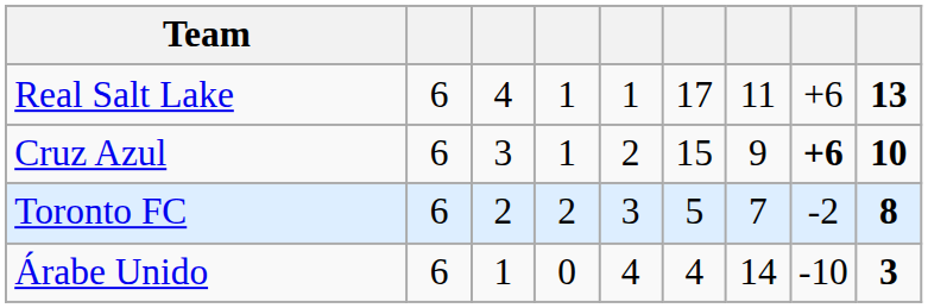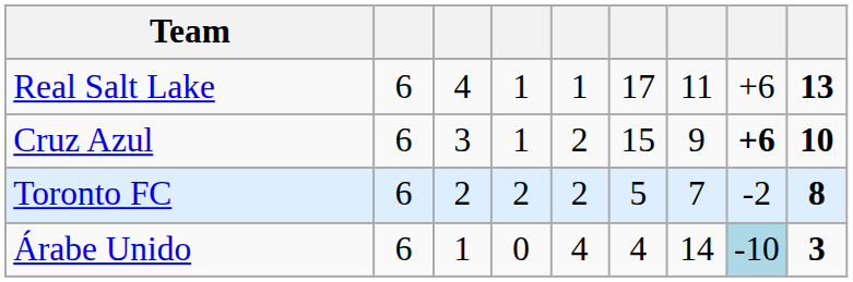Toronto FC | column 5: 3 -> 2
Árabe Unido | column 8: no background -> lightblue background
